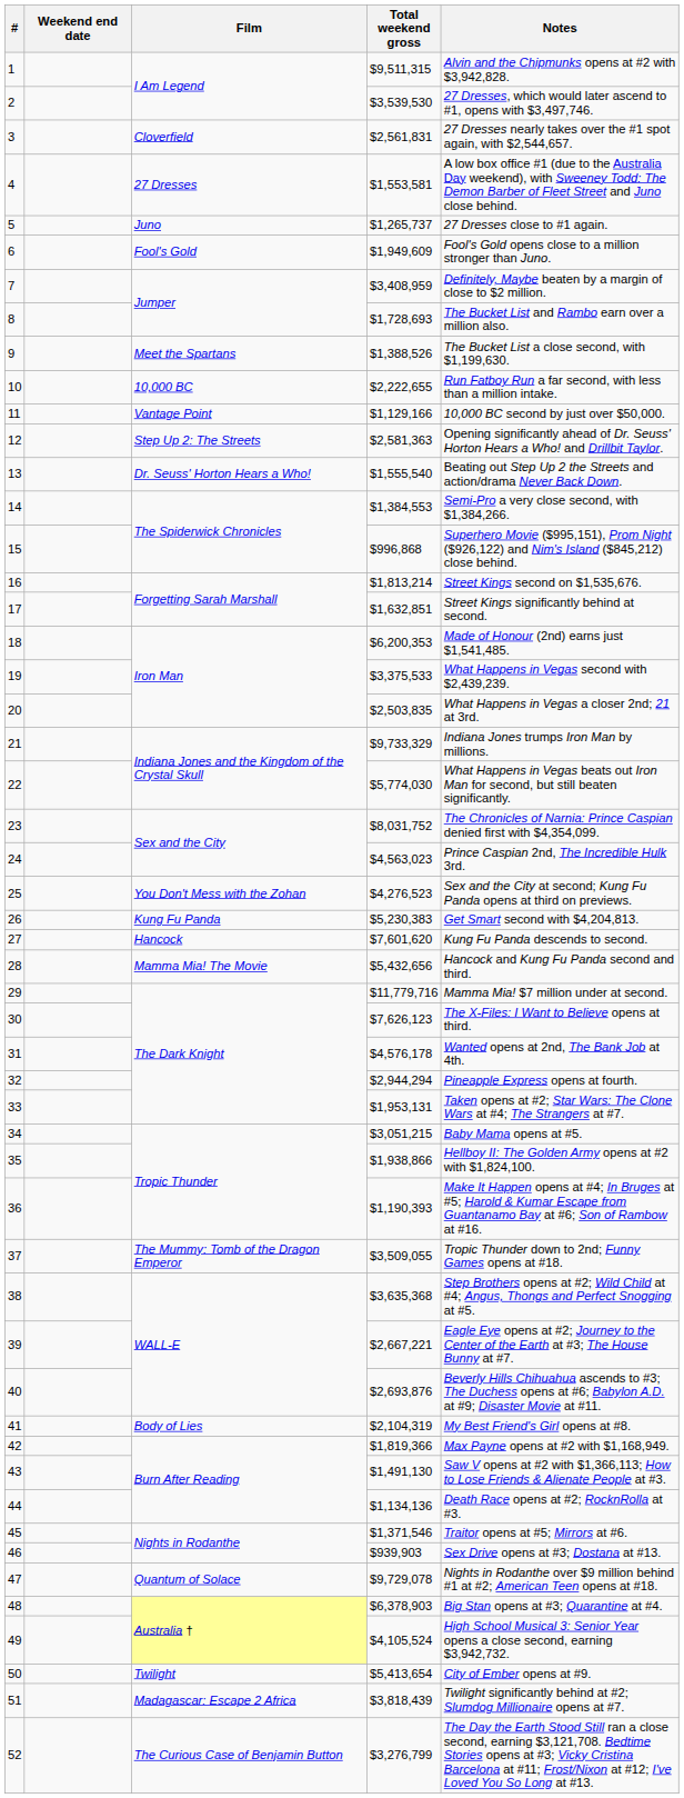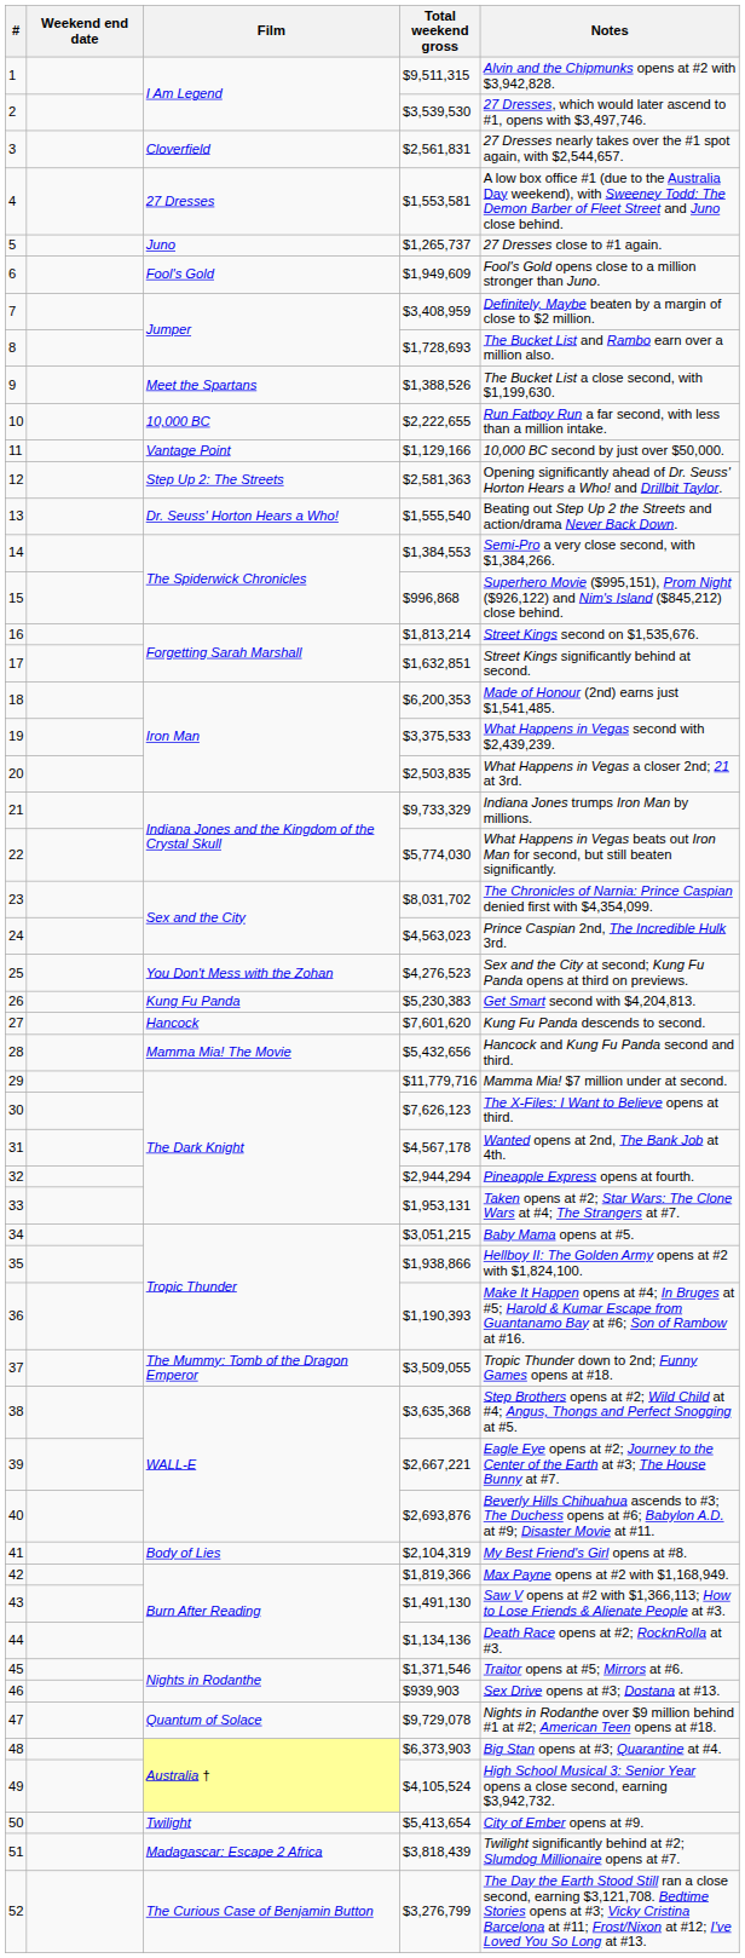23 | Total weekend gross: $8,031,752 -> $8,031,702
31 | Total weekend gross: $4,576,178 -> $4,567,178
48 | Total weekend gross: $6,378,903 -> $6,373,903
